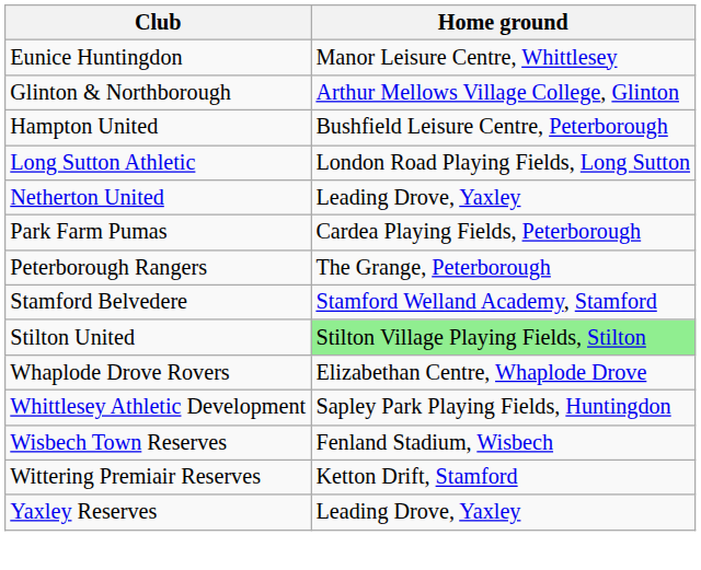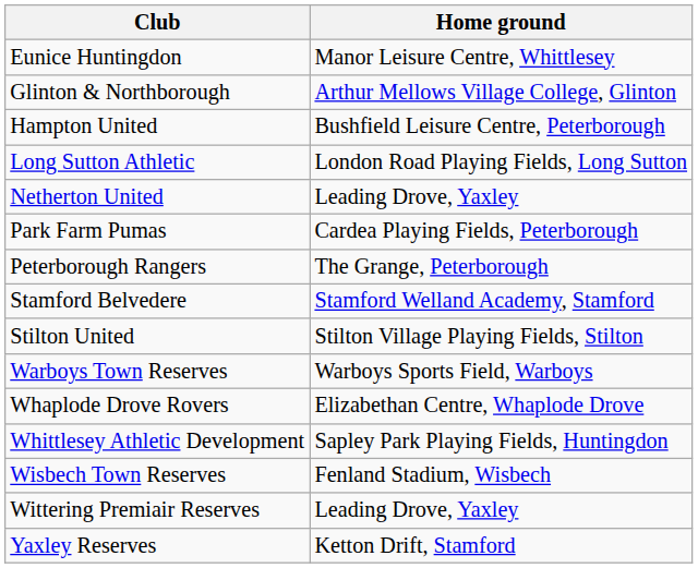Stilton United | Home ground: lightgreen background -> no background
+ row: Warboys Town Reserves | Warboys Sports Field, Warboys
Wittering Premiair Reserves | Home ground: Ketton Drift, Stamford -> Leading Drove, Yaxley
Yaxley Reserves | Home ground: Leading Drove, Yaxley -> Ketton Drift, Stamford
